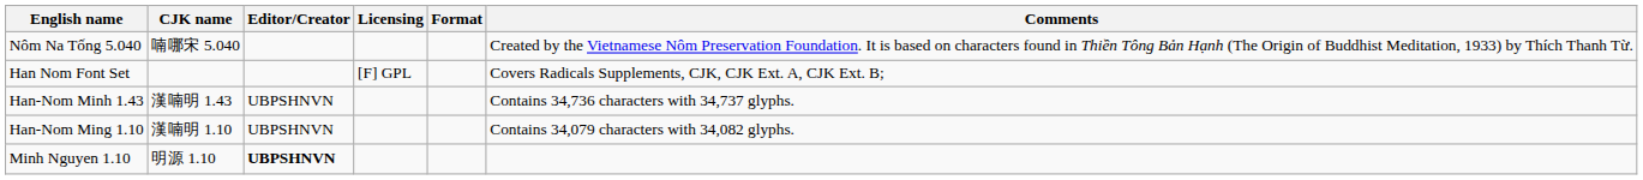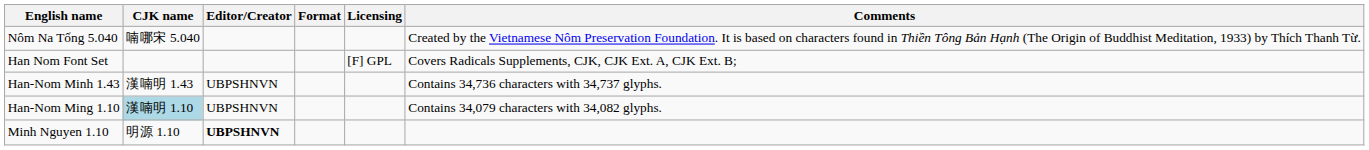columns swapped: Licensing <-> Format
Han-Nom Ming 1.10 | CJK name: no background -> lightblue background
